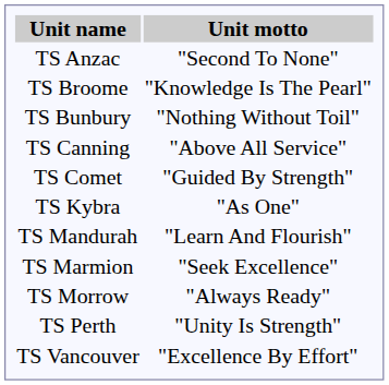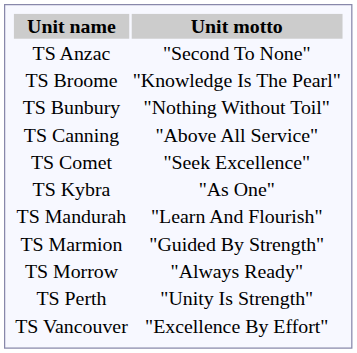TS Comet | Unit motto: "Guided By Strength" -> "Seek Excellence"
TS Marmion | Unit motto: "Seek Excellence" -> "Guided By Strength"
